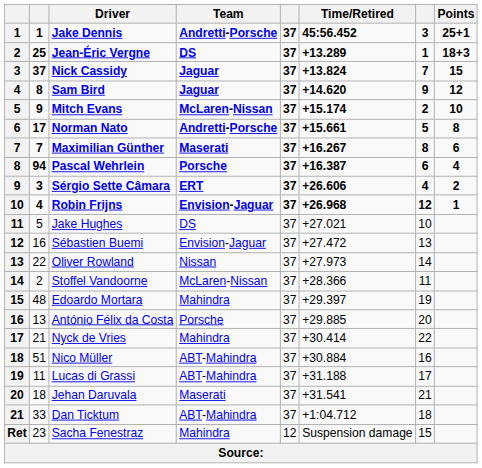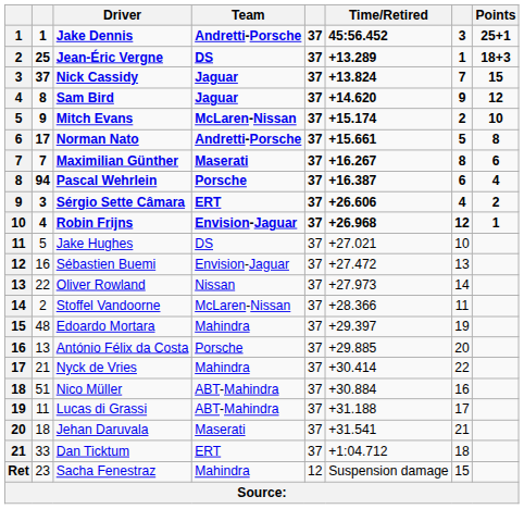Dan Ticktum | Team: ABT-Mahindra -> ERT
